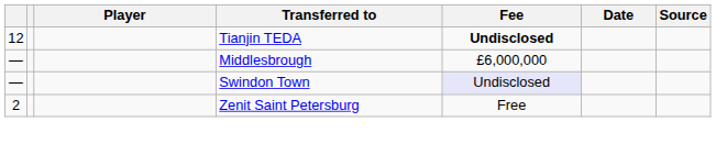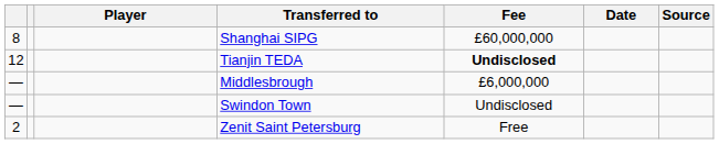+ row: 8 | Shanghai SIPG | £60,000,000
Swindon Town | Fee: lavender background -> no background
